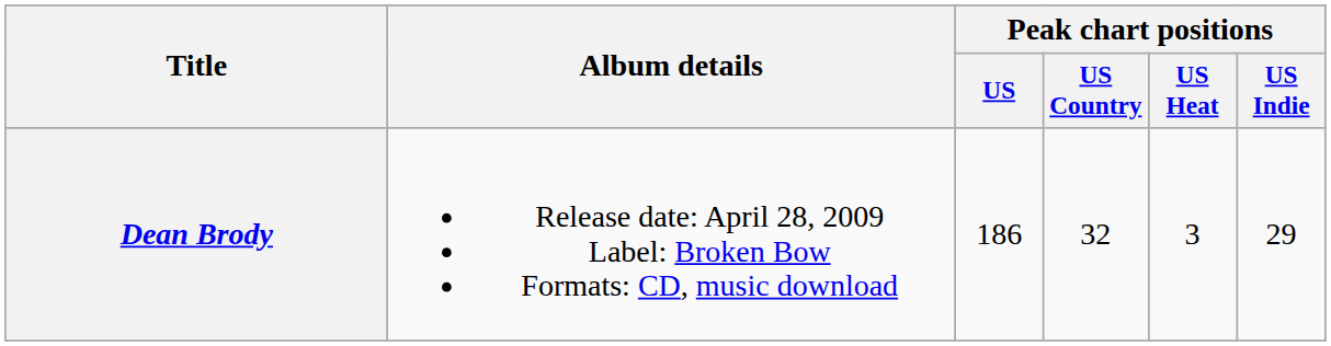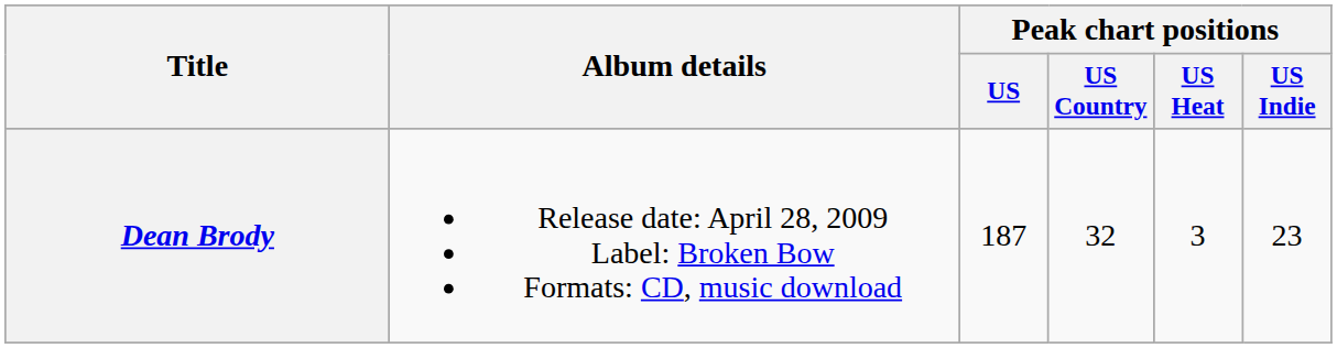Dean Brody | Peak chart positions / US: 186 -> 187
Dean Brody | Peak chart positions / US Indie: 29 -> 23
